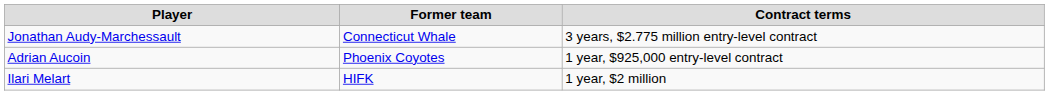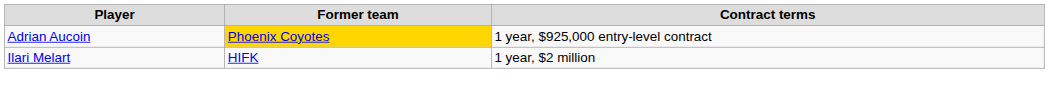- row: Jonathan Audy-Marchessault | Connecticut Whale | 3 years, $2.775 million entry-level contract
Adrian Aucoin | Former team: no background -> gold background
